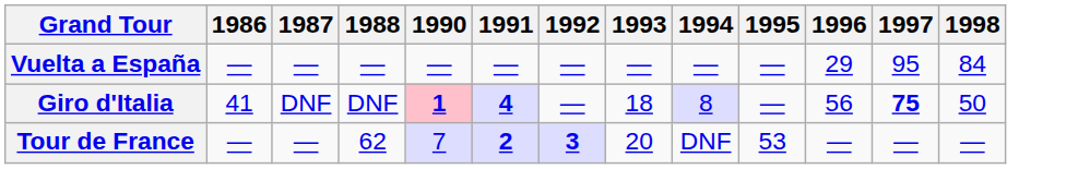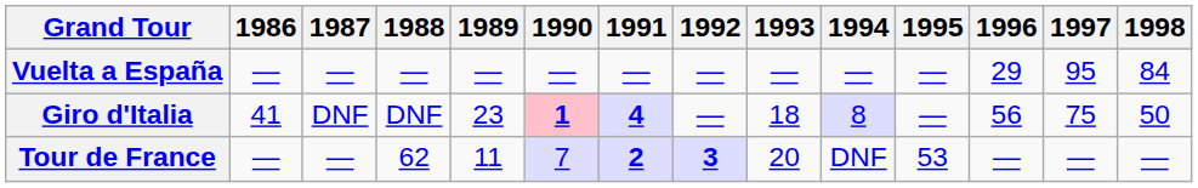+ column: 1989 | — | 23 | 11
Giro d'Italia | 1997: bold -> normal
